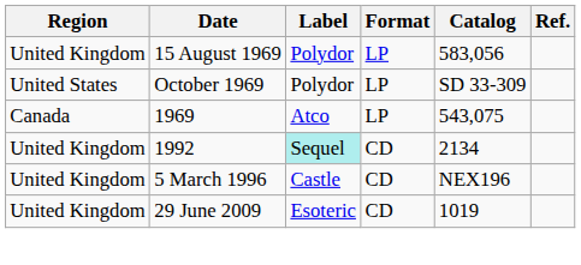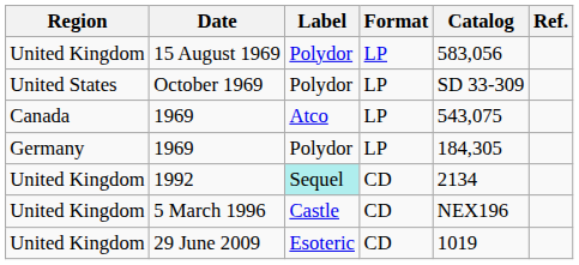+ row: Germany | 1969 | Polydor | LP | 184,305
